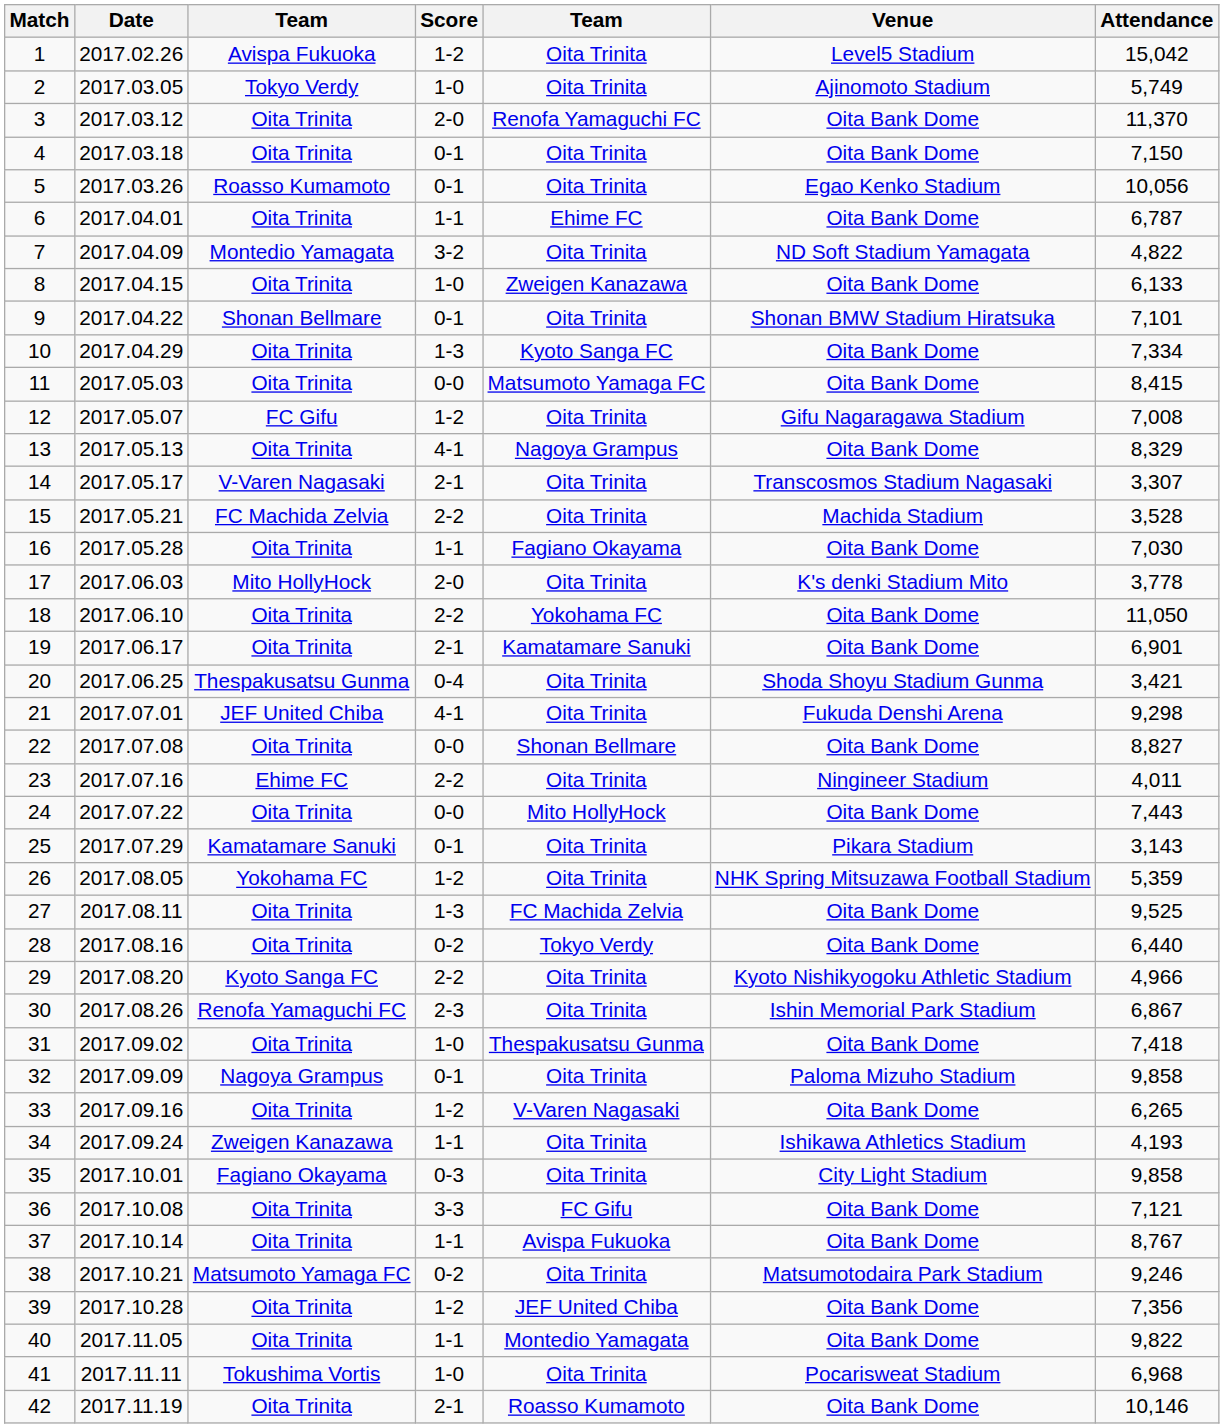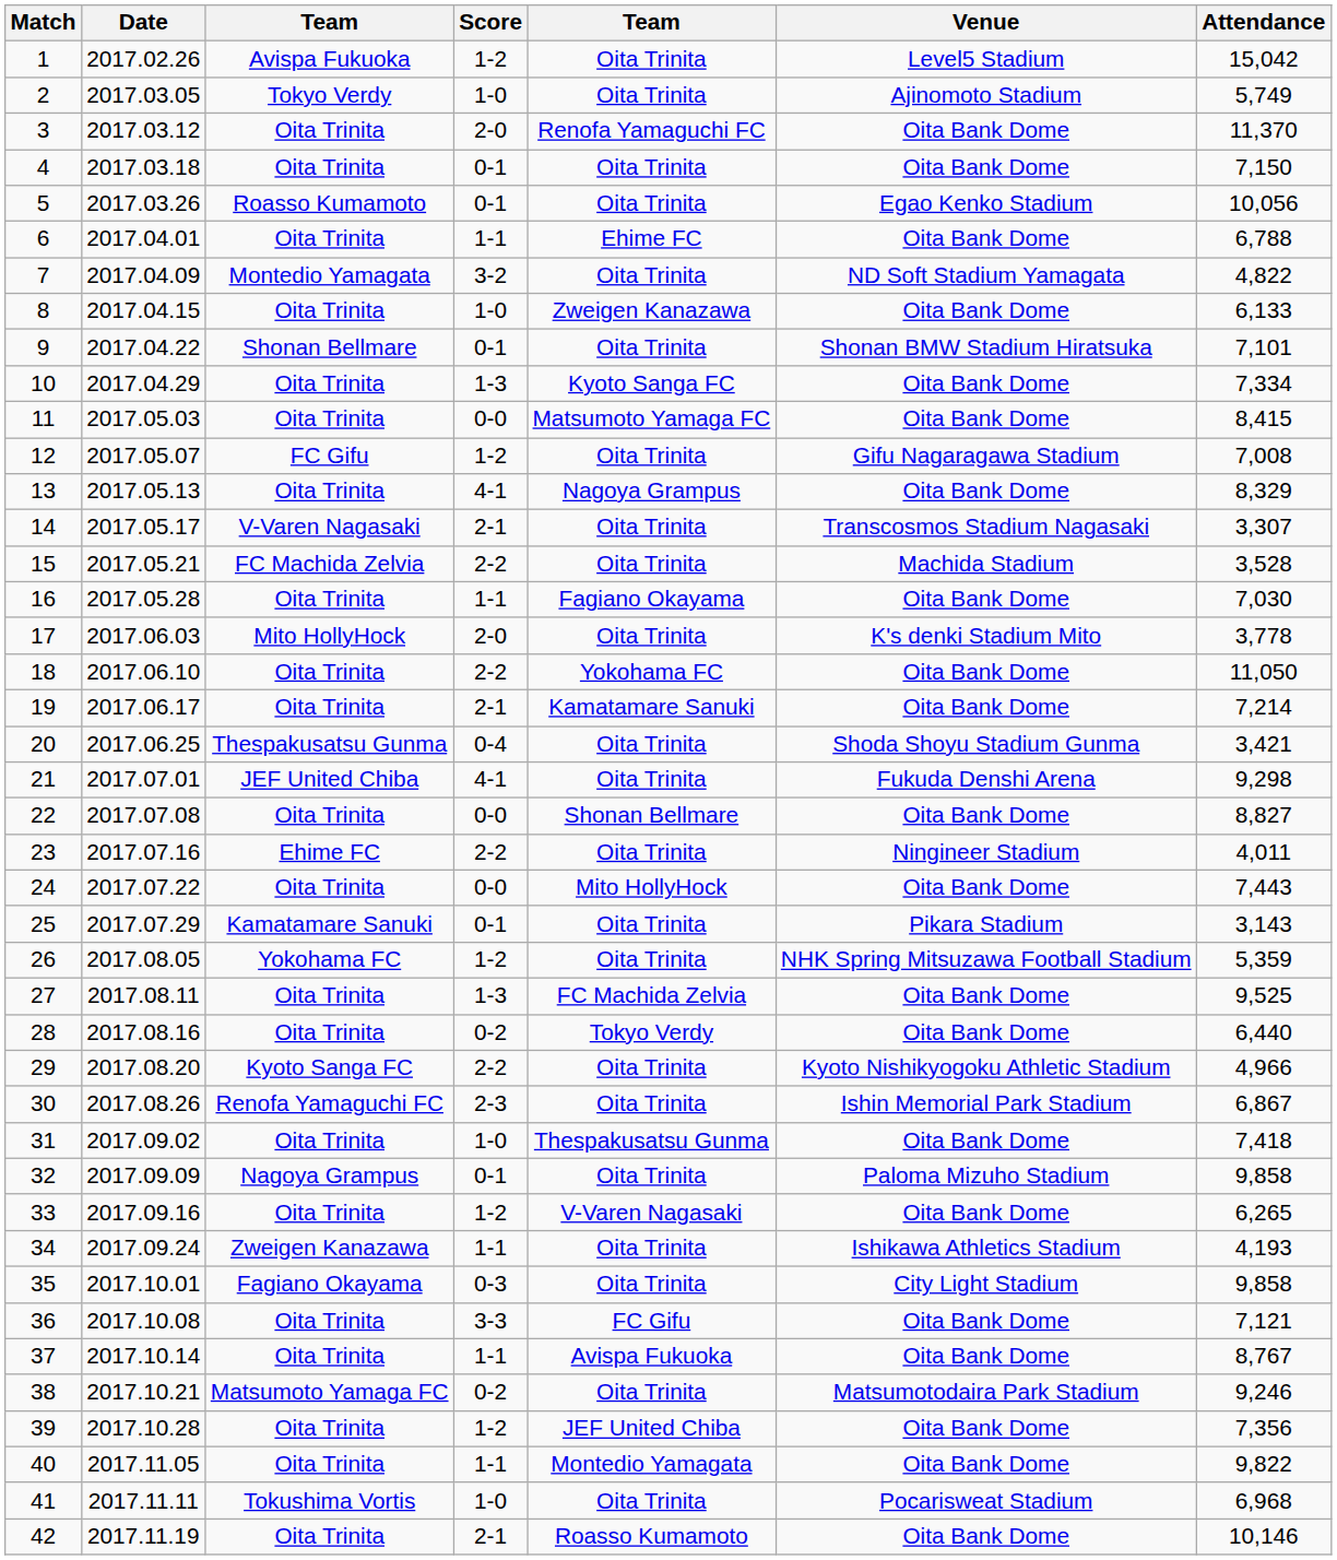6 | Attendance: 6,787 -> 6,788
19 | Attendance: 6,901 -> 7,214
